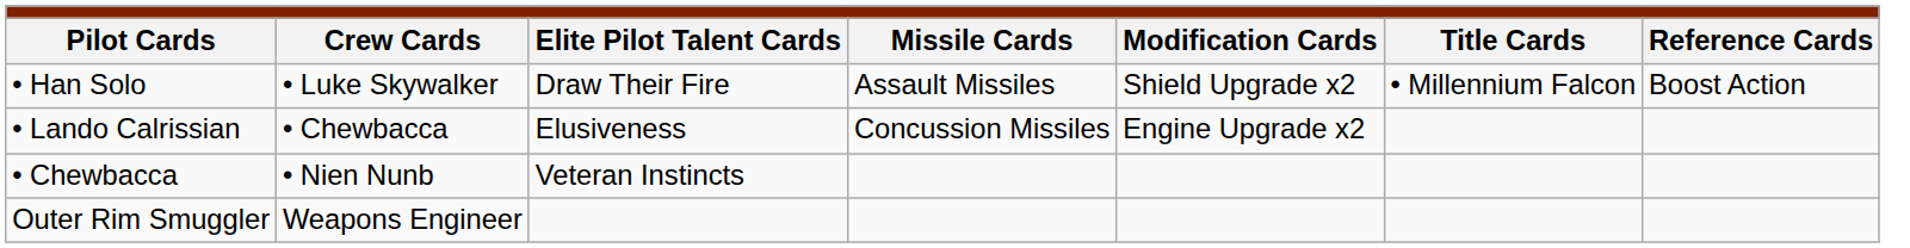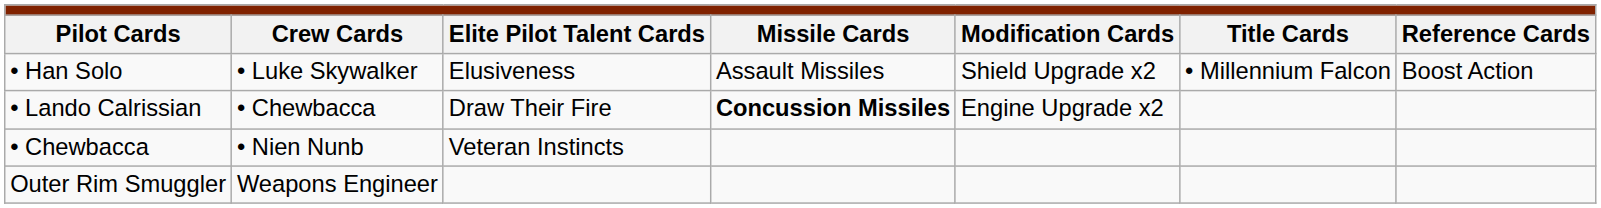• Han Solo | column 3: Draw Their Fire -> Elusiveness
• Lando Calrissian | column 3: Elusiveness -> Draw Their Fire
• Lando Calrissian | column 4: normal -> bold
